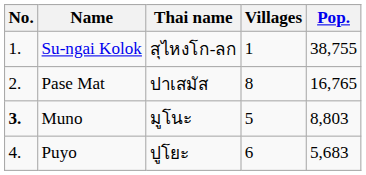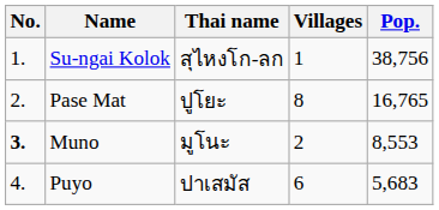Su-ngai Kolok | Pop.: 38,755 -> 38,756
Pase Mat | Thai name: ปาเสมัส -> ปูโยะ
Muno | Villages: 5 -> 2
Muno | Pop.: 8,803 -> 8,553
Puyo | Thai name: ปูโยะ -> ปาเสมัส
